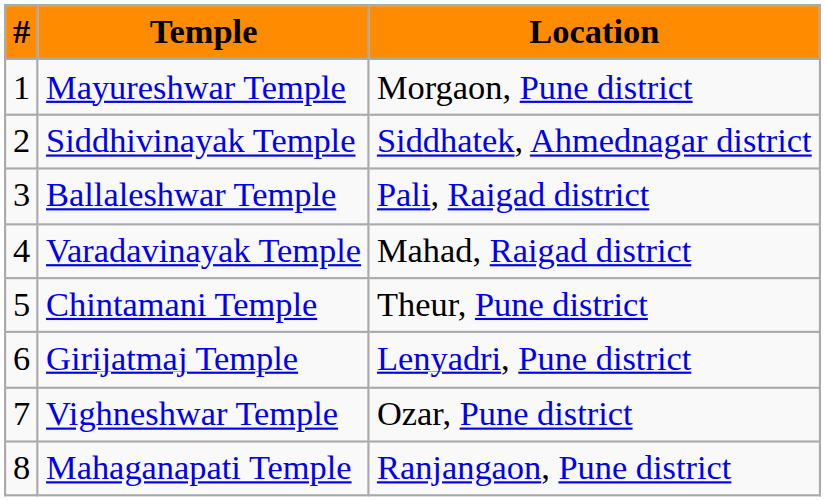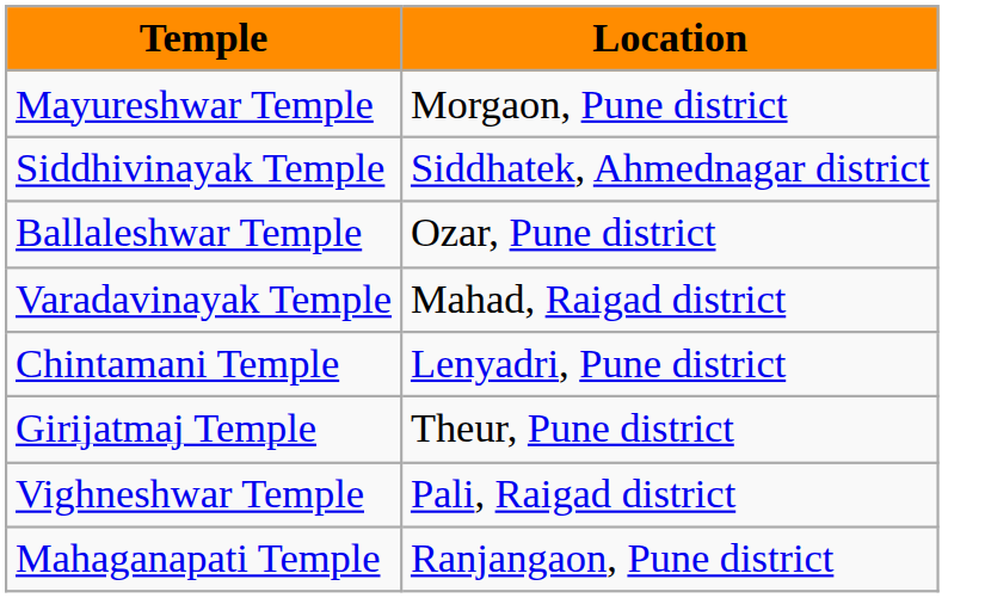- column: # | 1 | 2 | 3 | 4 | 5 | 6 | 7 | 8
Ballaleshwar Temple | Location: Pali, Raigad district -> Ozar, Pune district
Chintamani Temple | Location: Theur, Pune district -> Lenyadri, Pune district
Girijatmaj Temple | Location: Lenyadri, Pune district -> Theur, Pune district
Vighneshwar Temple | Location: Ozar, Pune district -> Pali, Raigad district
